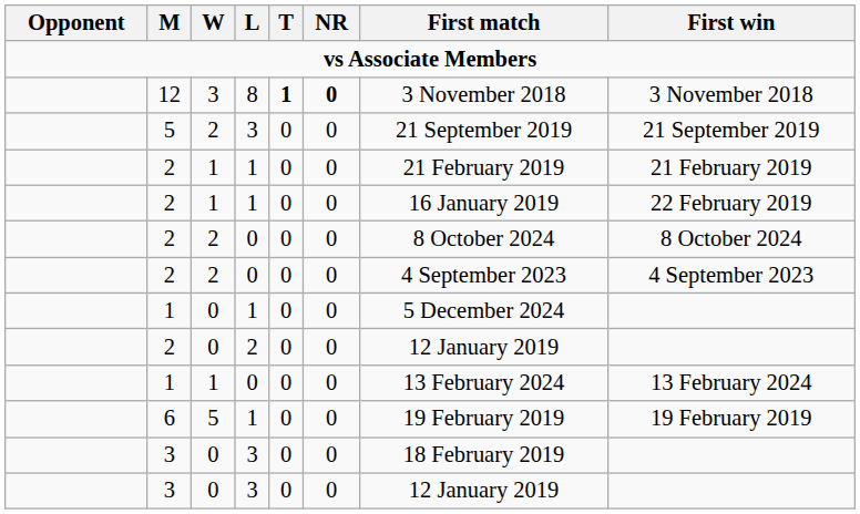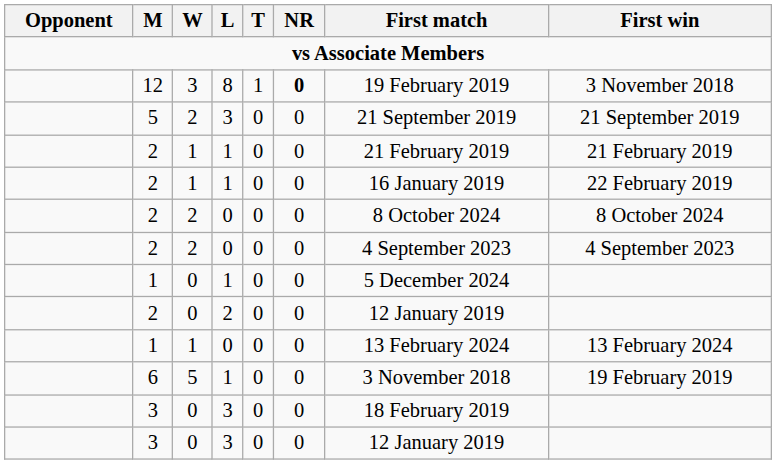12 | T: bold -> normal
12 | First match: 3 November 2018 -> 19 February 2019
6 | First match: 19 February 2019 -> 3 November 2018
